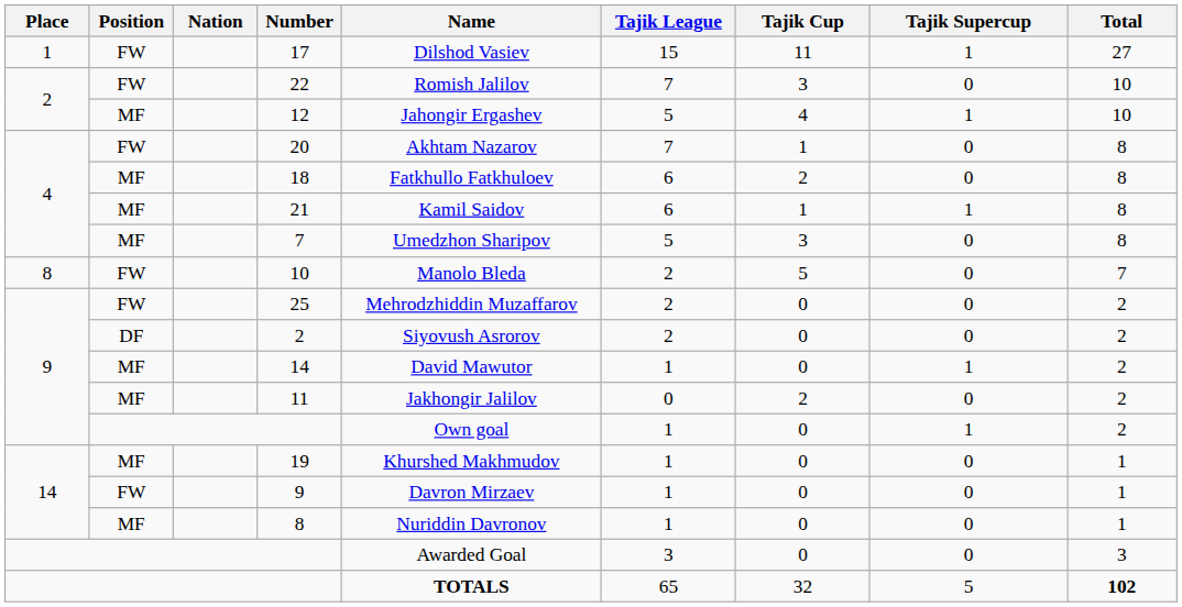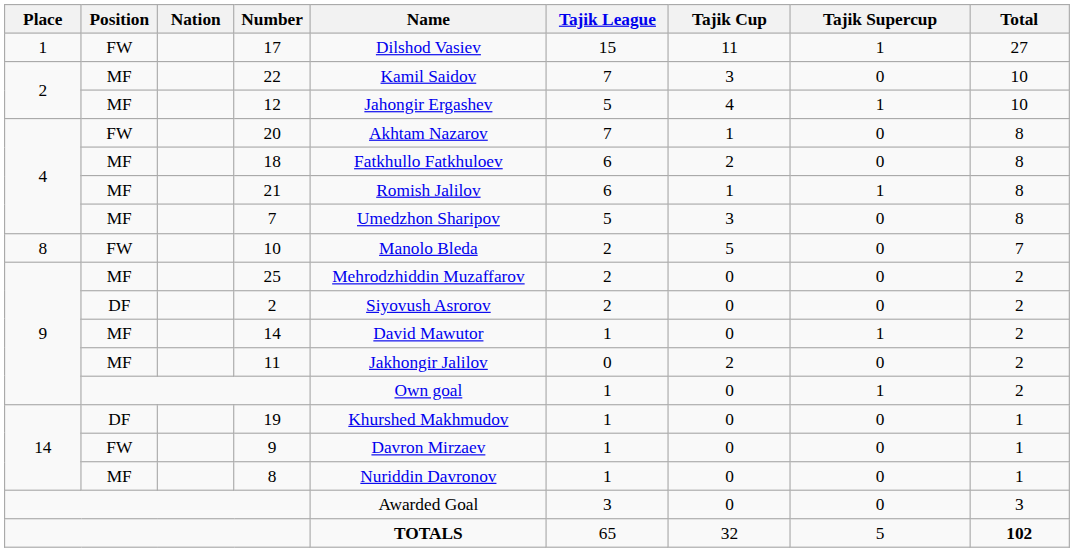22 | Position: FW -> MF
22 | Name: Romish Jalilov -> Kamil Saidov
21 | Name: Kamil Saidov -> Romish Jalilov
25 | Position: FW -> MF
19 | Position: MF -> DF
